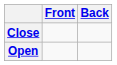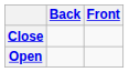columns swapped: Front <-> Back
